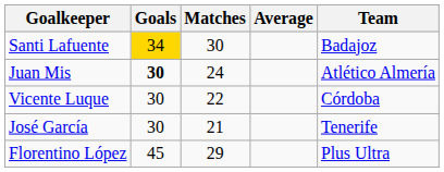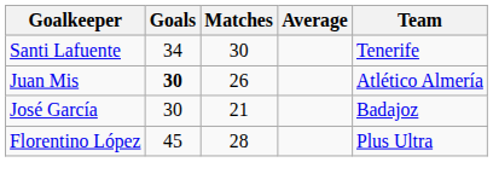Santi Lafuente | Goals: gold background -> no background
Santi Lafuente | Team: Badajoz -> Tenerife
Juan Mis | Matches: 24 -> 26
- row: Vicente Luque | 30 | 22 | Córdoba
José García | Team: Tenerife -> Badajoz
Florentino López | Matches: 29 -> 28
